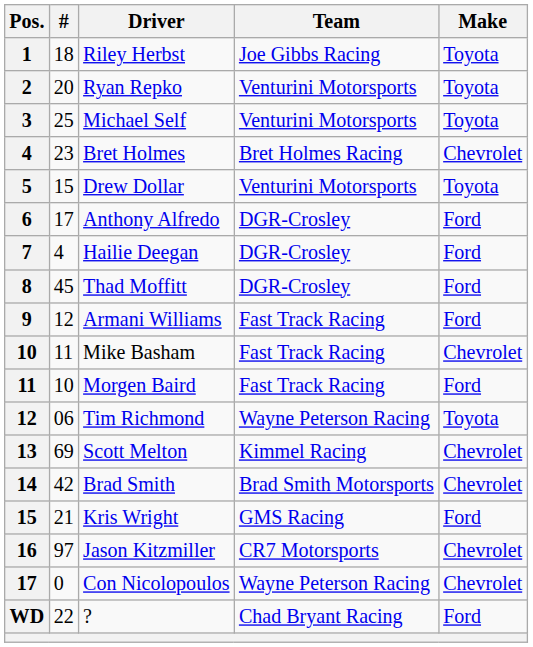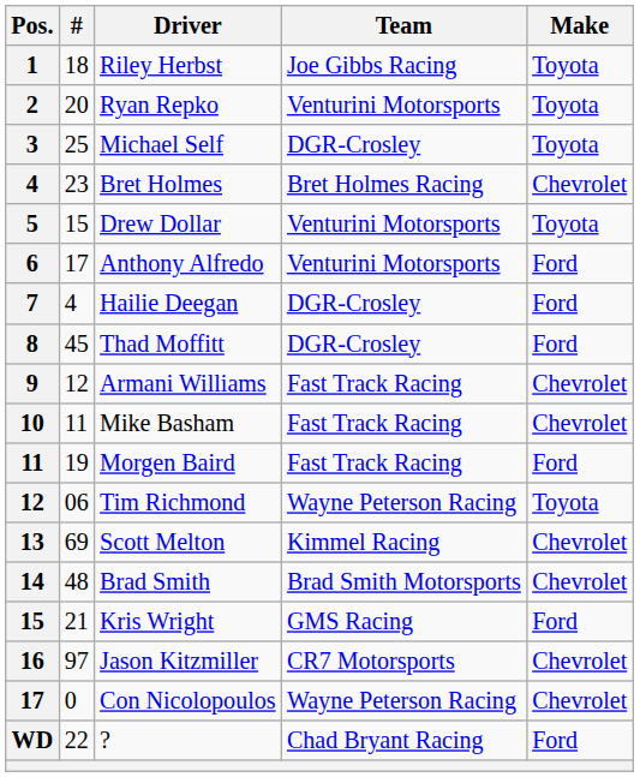Michael Self | Team: Venturini Motorsports -> DGR-Crosley
Anthony Alfredo | Team: DGR-Crosley -> Venturini Motorsports
Armani Williams | Make: Ford -> Chevrolet
Morgen Baird | #: 10 -> 19
Brad Smith | #: 42 -> 48
